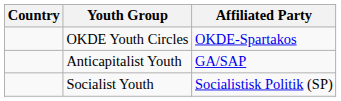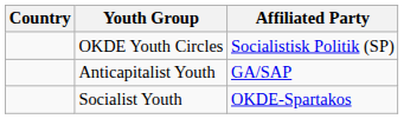OKDE Youth Circles | Affiliated Party: OKDE-Spartakos -> Socialistisk Politik (SP)
Socialist Youth | Affiliated Party: Socialistisk Politik (SP) -> OKDE-Spartakos
